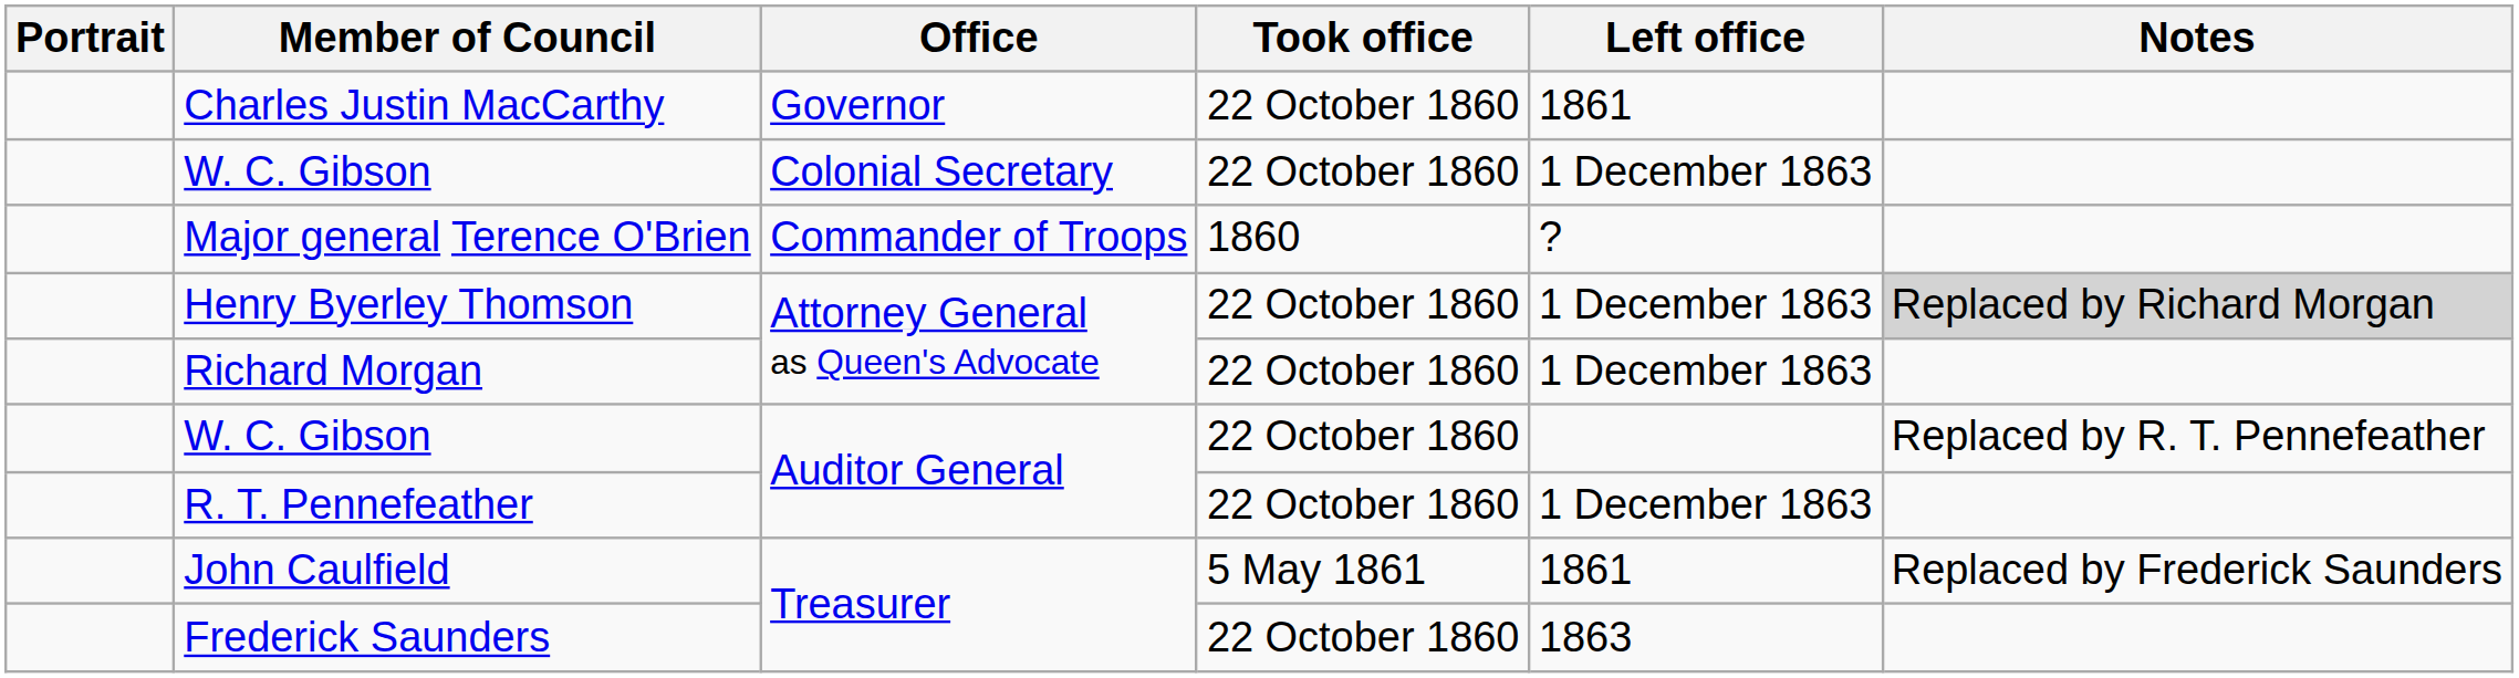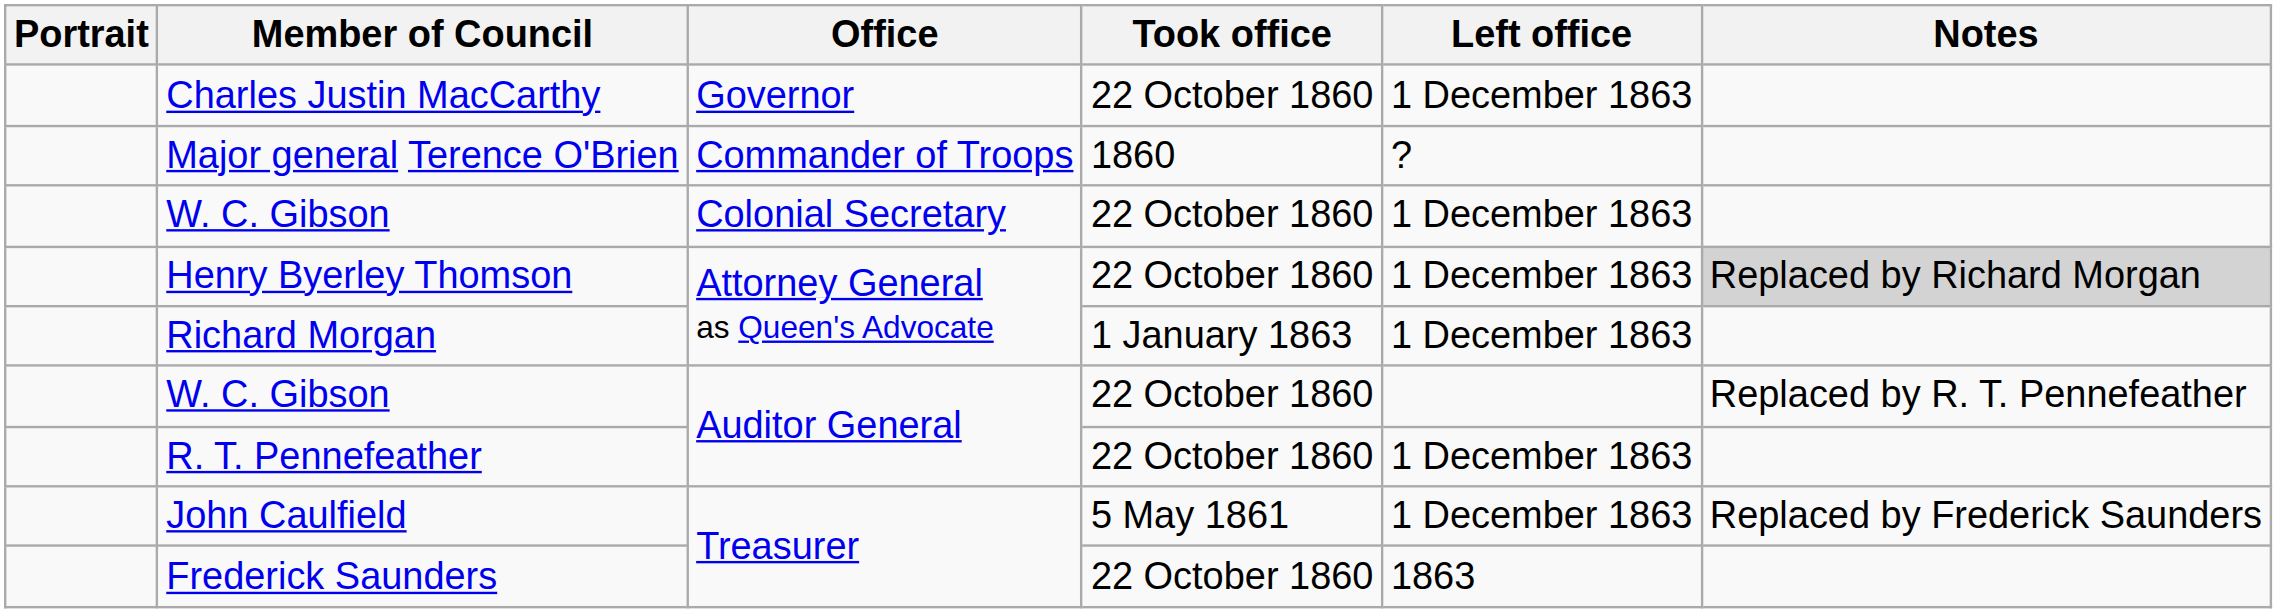Charles Justin MacCarthy | Left office: 1861 -> 1 December 1863
rows swapped: W. C. Gibson / Colonial Secretary <-> Major general Terence O'Brien
Richard Morgan | Took office: 22 October 1860 -> 1 January 1863
John Caulfield | Left office: 1861 -> 1 December 1863
